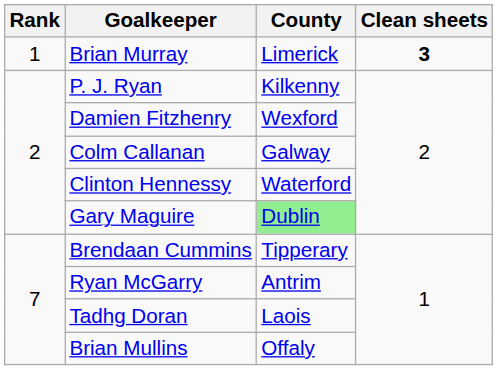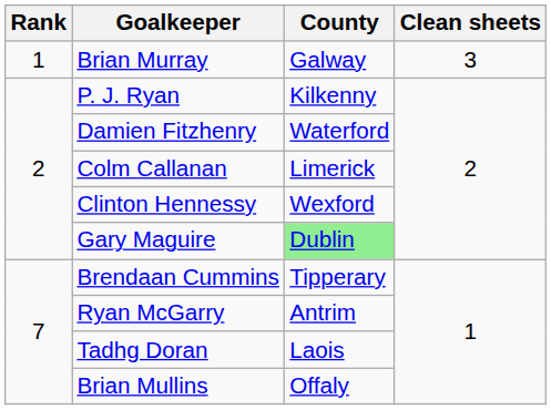Brian Murray | County: Limerick -> Galway
Brian Murray | Clean sheets: bold -> normal
Damien Fitzhenry | County: Wexford -> Waterford
Colm Callanan | County: Galway -> Limerick
Clinton Hennessy | County: Waterford -> Wexford
